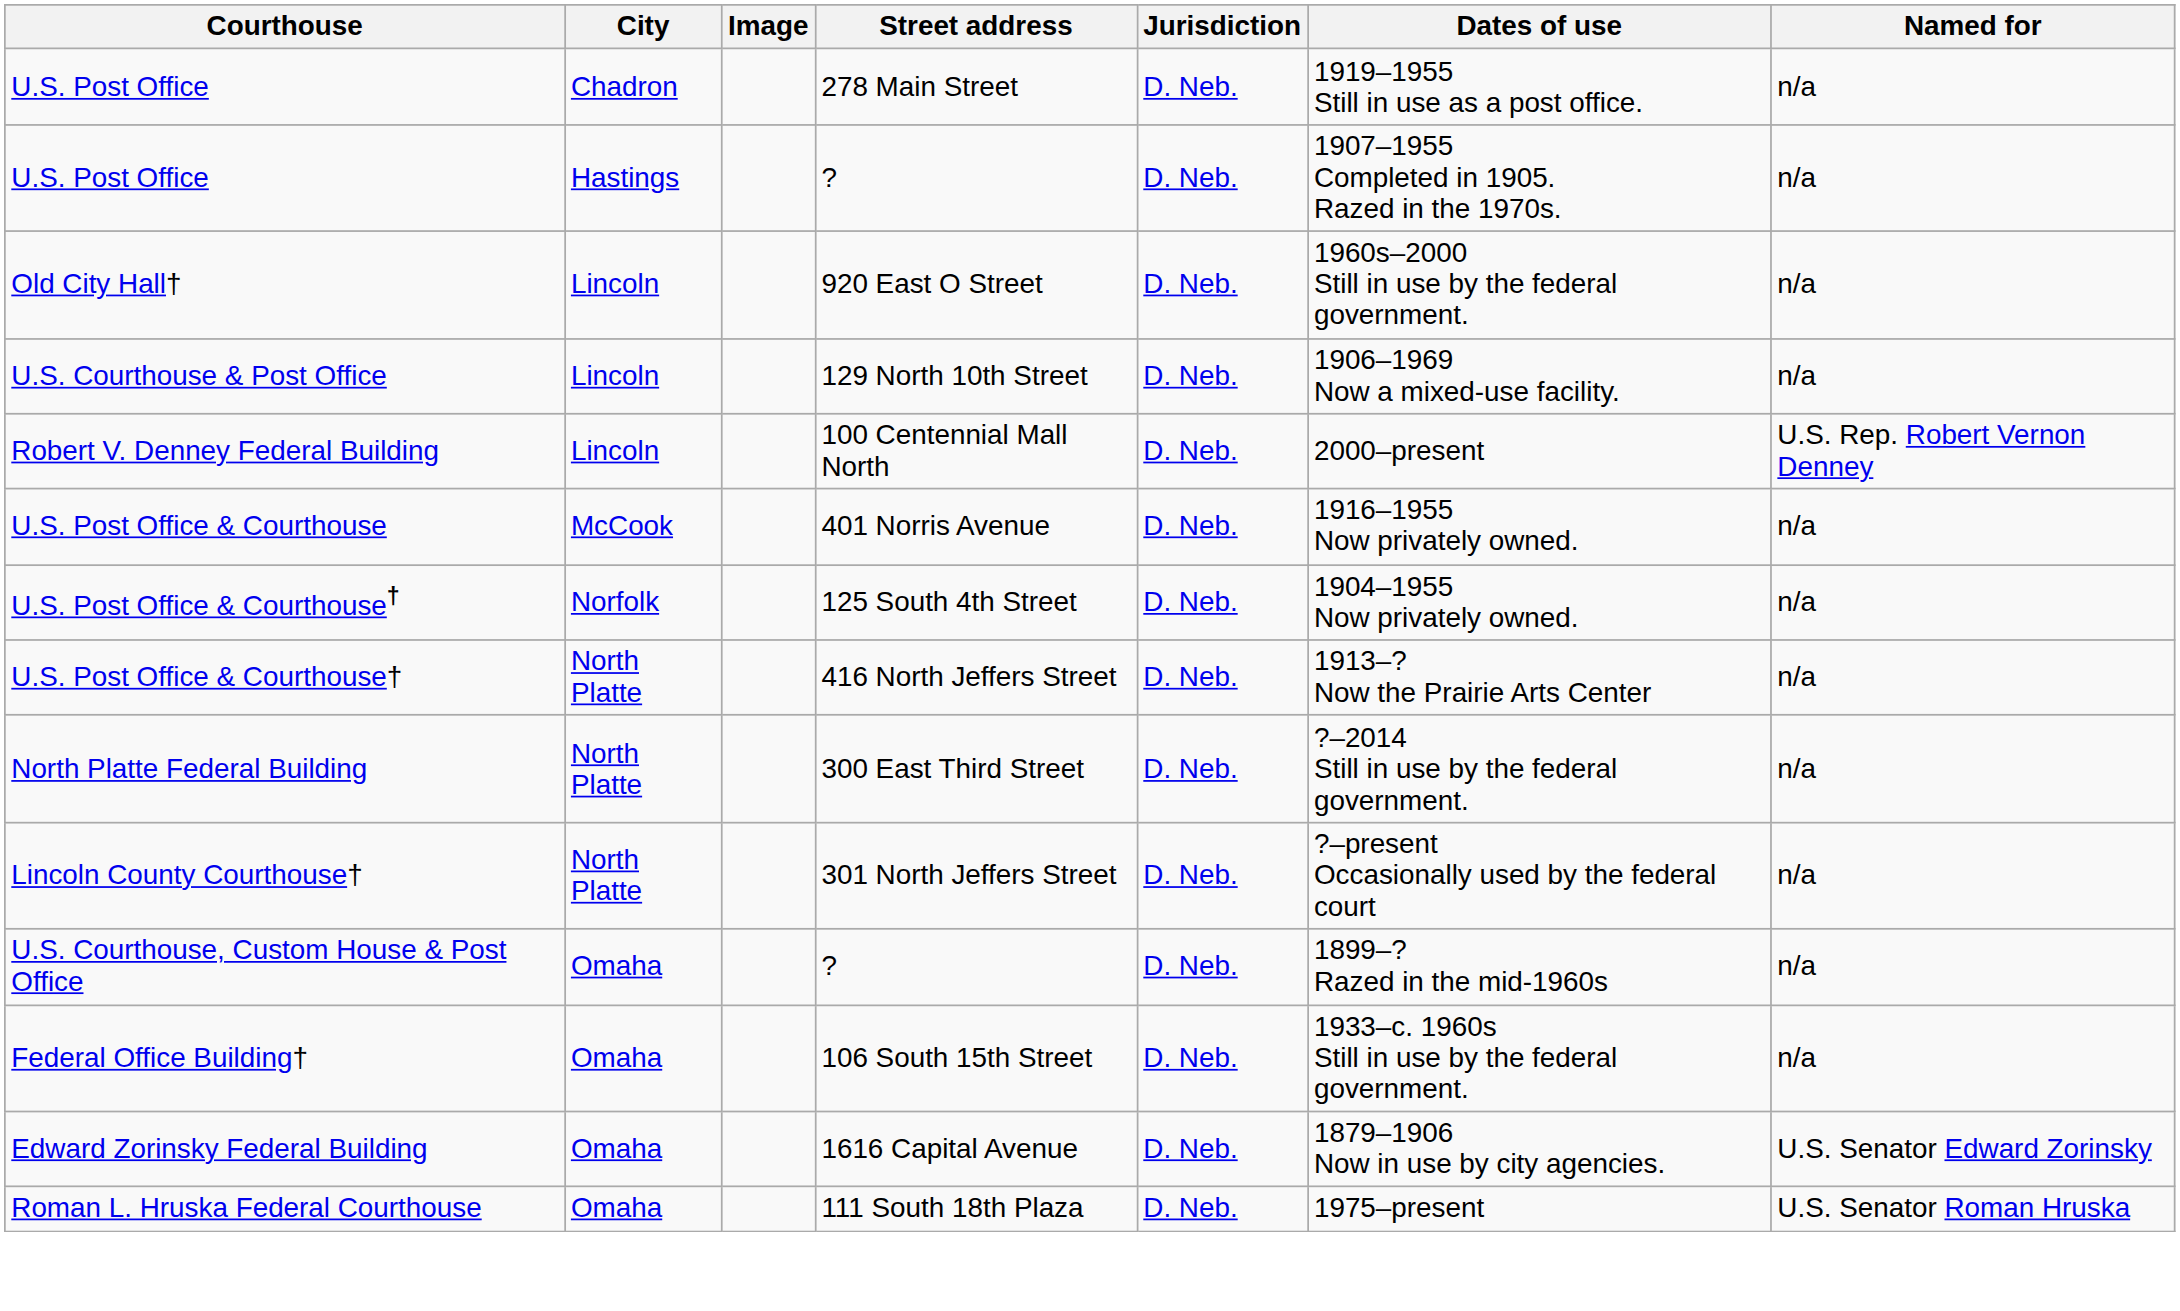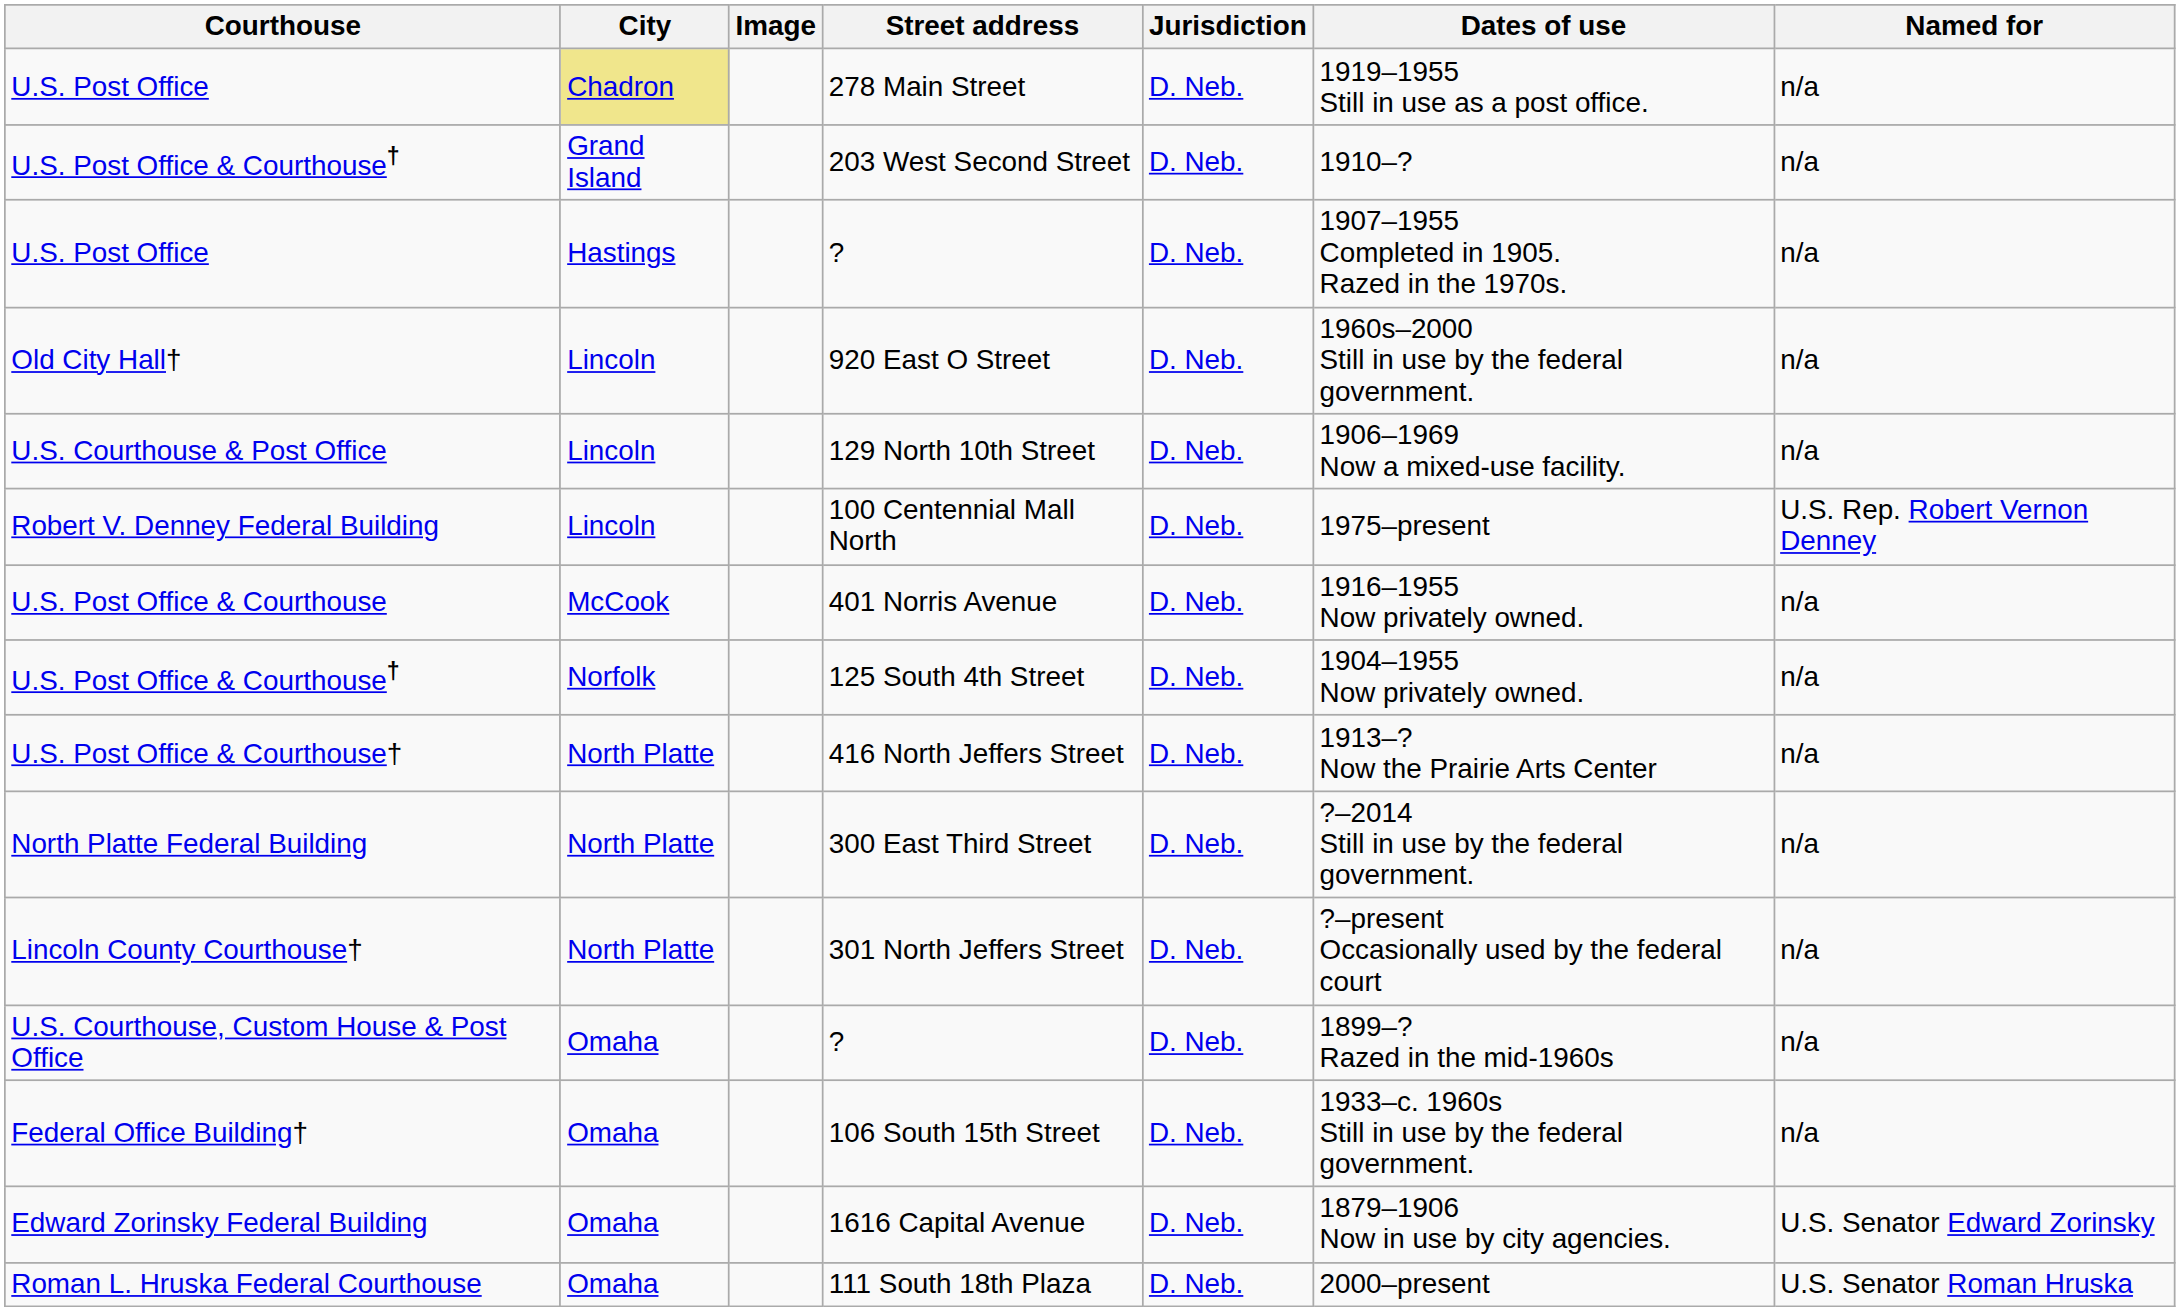278 Main Street | City: no background -> khaki background
+ row: U.S. Post Office & Courthouse† | Grand Island | 203 West Second Street | D. Neb. | 1910–? | n/a
100 Centennial Mall North | Dates of use: 2000–present -> 1975–present
111 South 18th Plaza | Dates of use: 1975–present -> 2000–present
